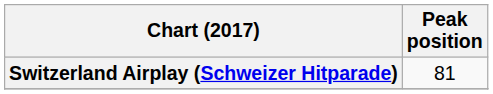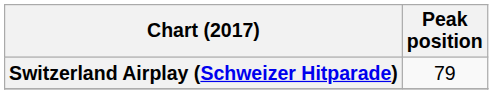Switzerland Airplay (Schweizer Hitparade) | Peak position: 81 -> 79
